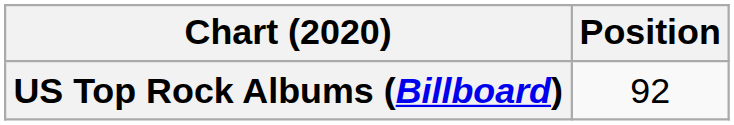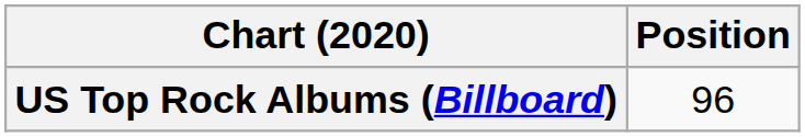US Top Rock Albums (Billboard) | Position: 92 -> 96
